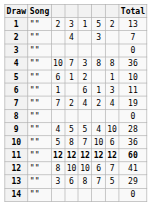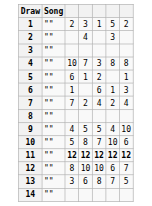- column: Total | 13 | 7 | 0 | 36 | 10 | 11 | 19 | 0 | 28 | 36 | 60 | 41 | 29 | 0
